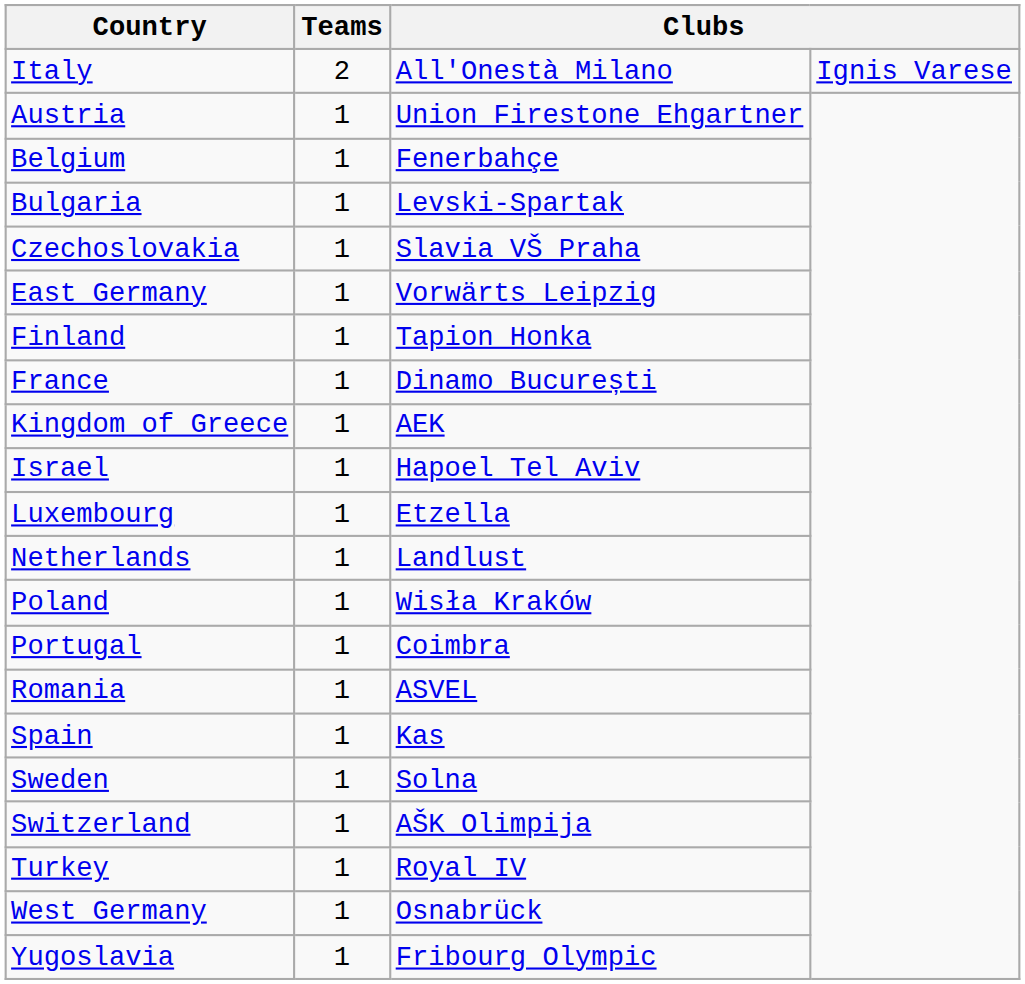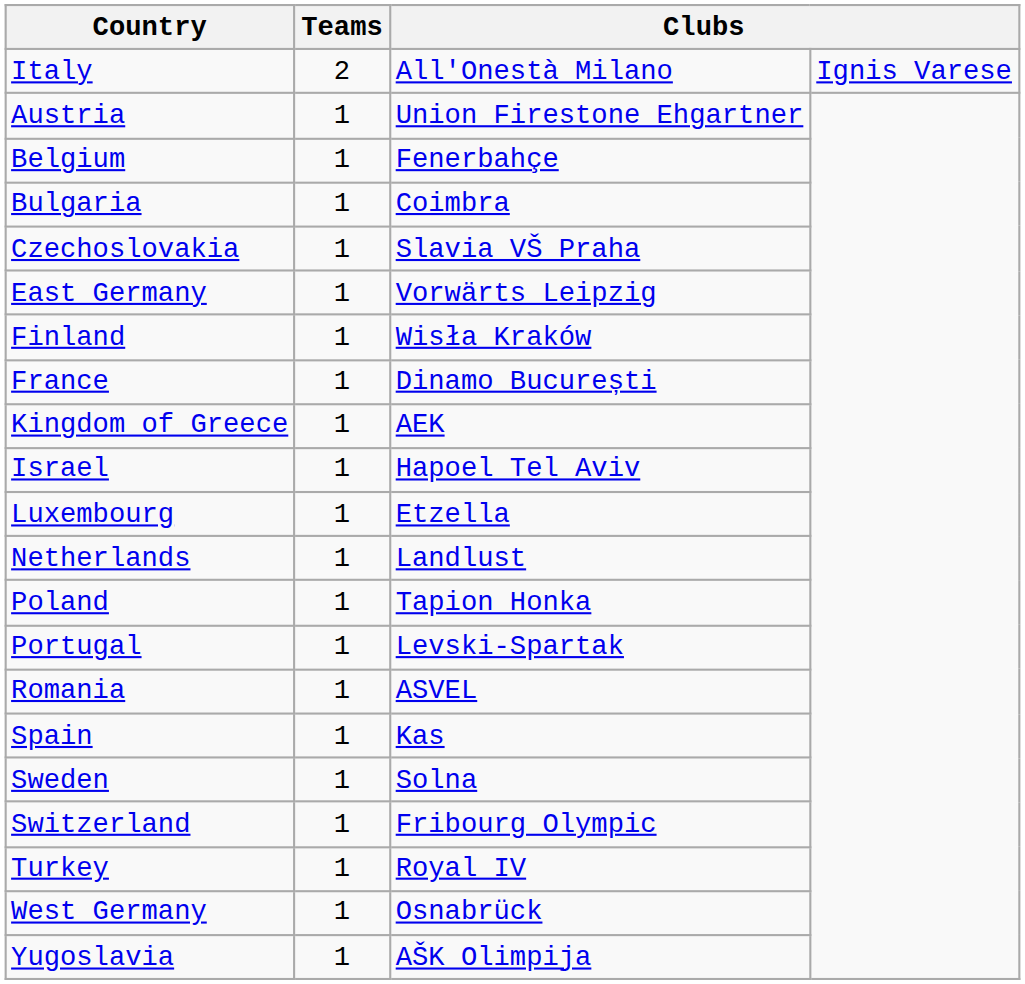Bulgaria | column 3: Levski-Spartak -> Coimbra
Finland | column 3: Tapion Honka -> Wisła Kraków
Poland | column 3: Wisła Kraków -> Tapion Honka
Portugal | column 3: Coimbra -> Levski-Spartak
Switzerland | column 3: AŠK Olimpija -> Fribourg Olympic
Yugoslavia | column 3: Fribourg Olympic -> AŠK Olimpija
